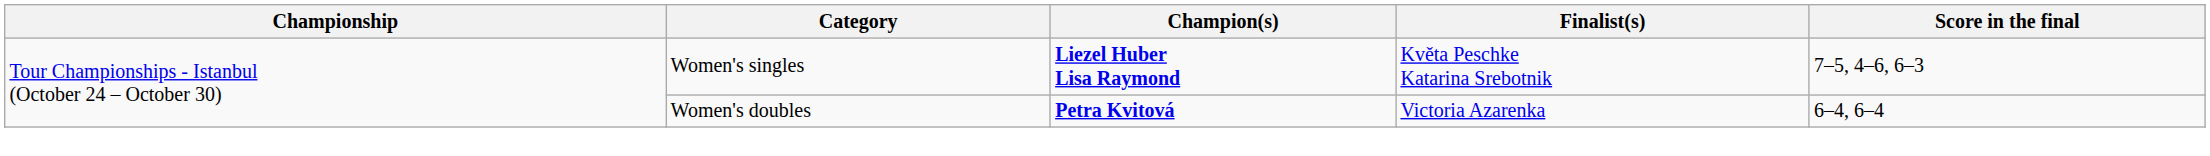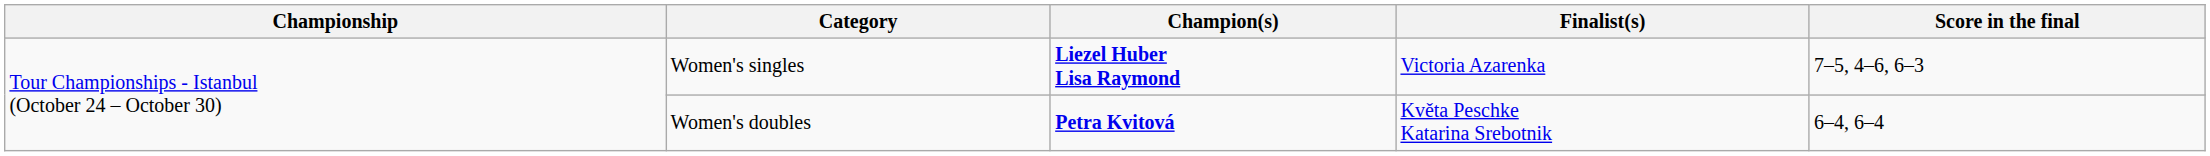Women's singles | Finalist(s): Květa Peschke Katarina Srebotnik -> Victoria Azarenka
Women's doubles | Finalist(s): Victoria Azarenka -> Květa Peschke Katarina Srebotnik
